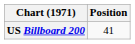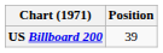US Billboard 200 | Position: 41 -> 39
